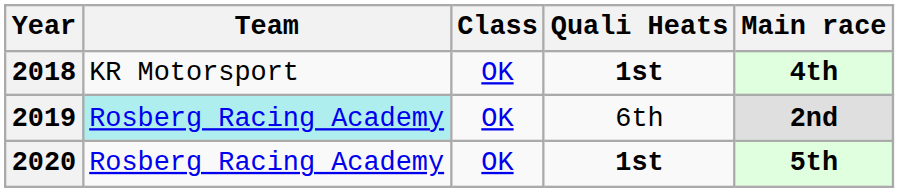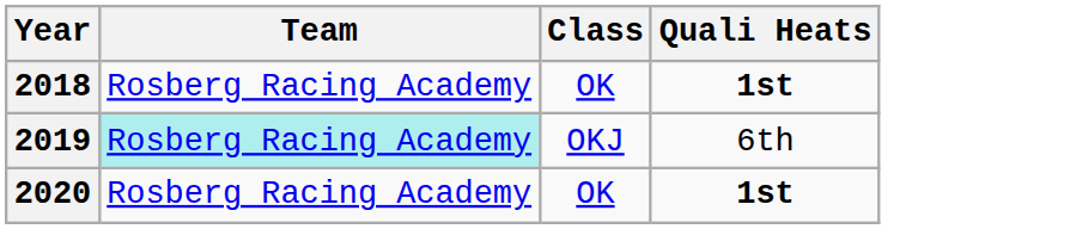- column: Main race | 4th | 2nd | 5th
2018 | Team: KR Motorsport -> Rosberg Racing Academy
2019 | Class: OK -> OKJ
